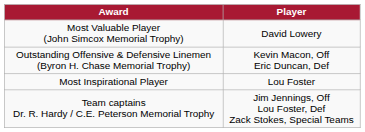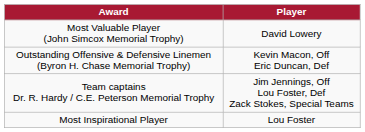rows swapped: Team captains Dr. R. Hardy / C.E. Peterson Memorial Trophy <-> Most Inspirational Player
